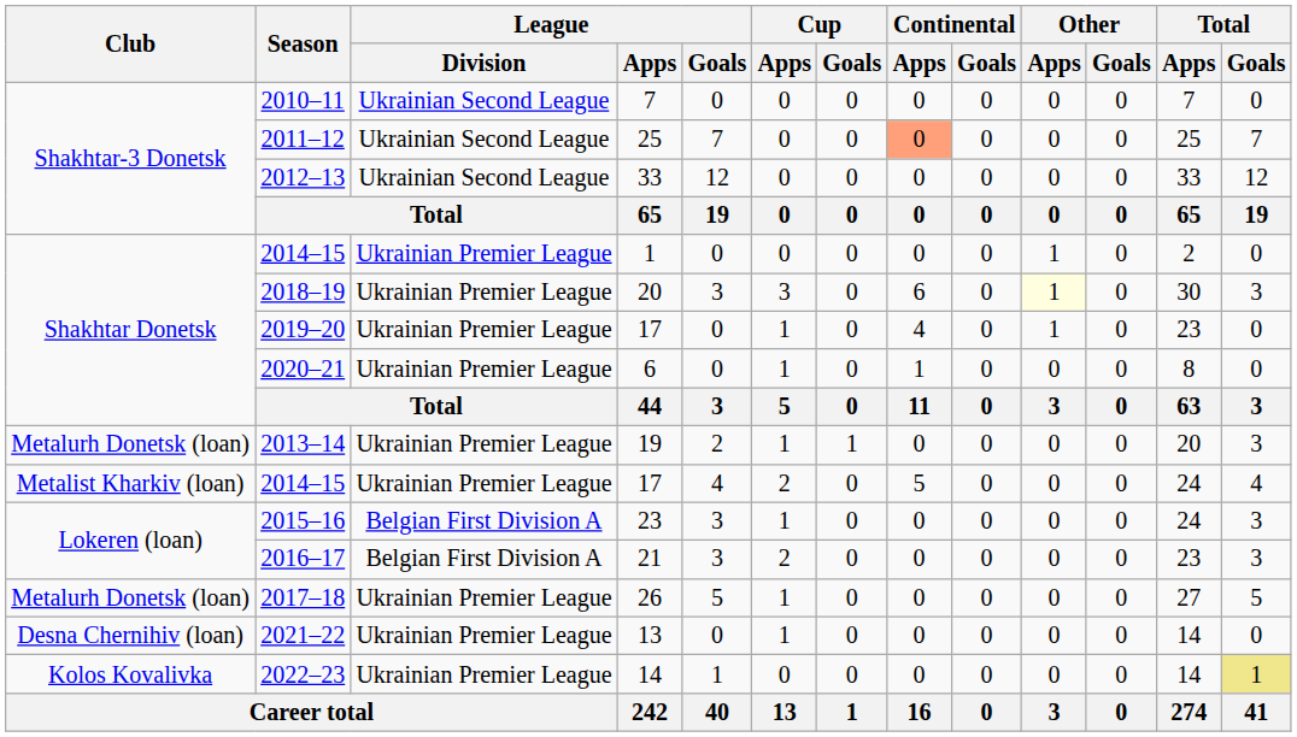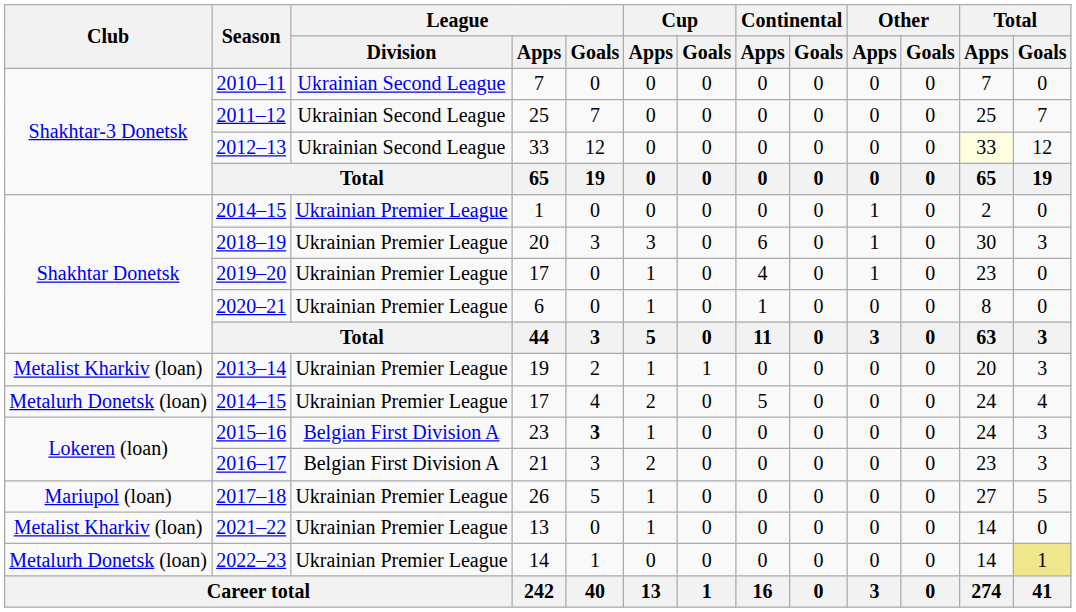2011–12 | Continental / Apps: lightsalmon background -> no background
2012–13 | Total / Apps: no background -> lightyellow background
2018–19 | Other / Apps: lightyellow background -> no background
2013–14 | Club: Metalurh Donetsk (loan) -> Metalist Kharkiv (loan)
2014–15 / 17 | Club: Metalist Kharkiv (loan) -> Metalurh Donetsk (loan)
2015–16 | League / Goals: normal -> bold
2017–18 | Club: Metalurh Donetsk (loan) -> Mariupol (loan)
2021–22 | Club: Desna Chernihiv (loan) -> Metalist Kharkiv (loan)
2022–23 | Club: Kolos Kovalivka -> Metalurh Donetsk (loan)
